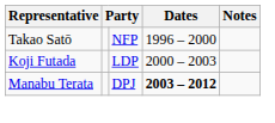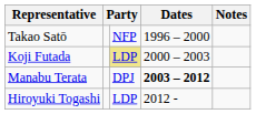Koji Futada | column 3: no background -> khaki background
+ row: Hiroyuki Togashi | LDP | 2012 -
